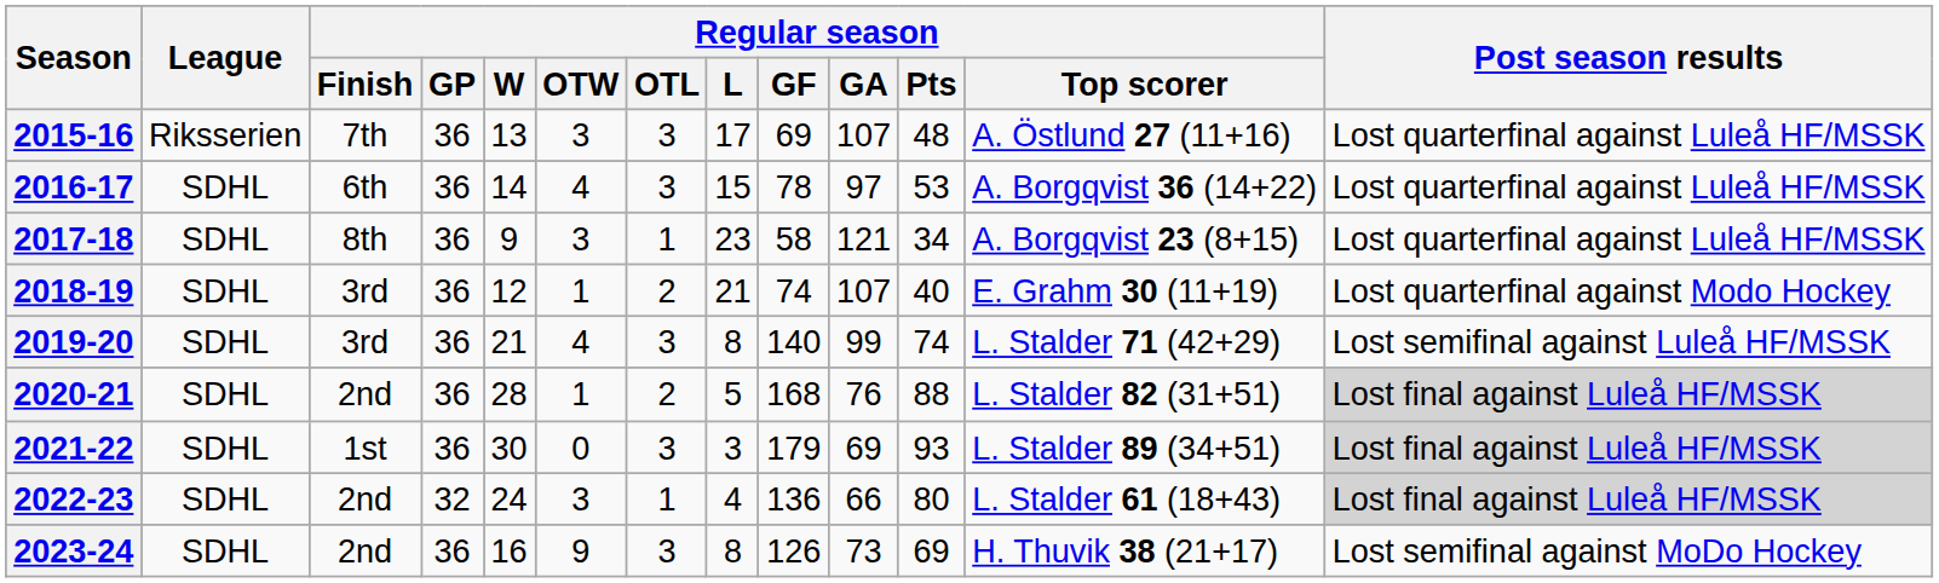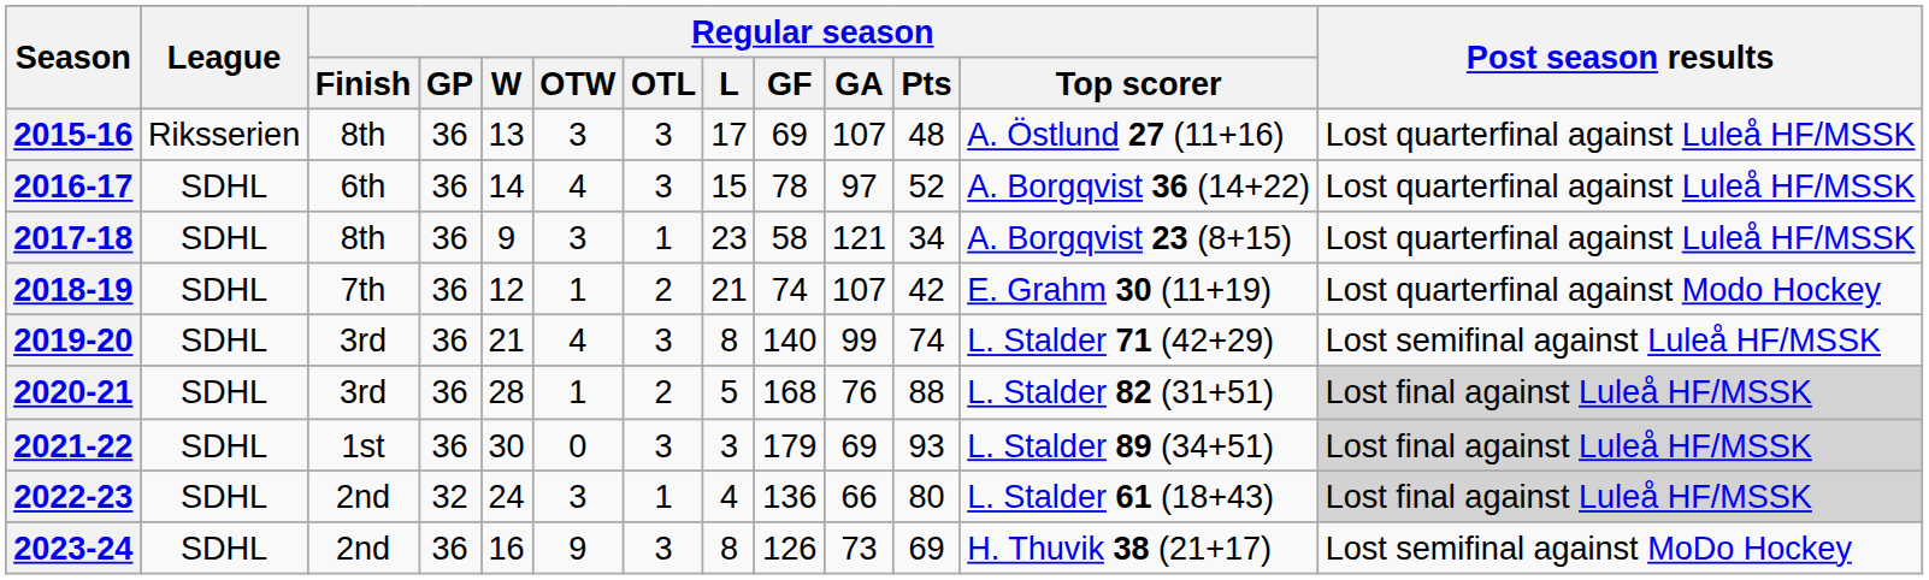2015-16 | Regular season / Finish: 7th -> 8th
2016-17 | Regular season / Pts: 53 -> 52
2018-19 | Regular season / Finish: 3rd -> 7th
2018-19 | Regular season / Pts: 40 -> 42
2020-21 | Regular season / Finish: 2nd -> 3rd
